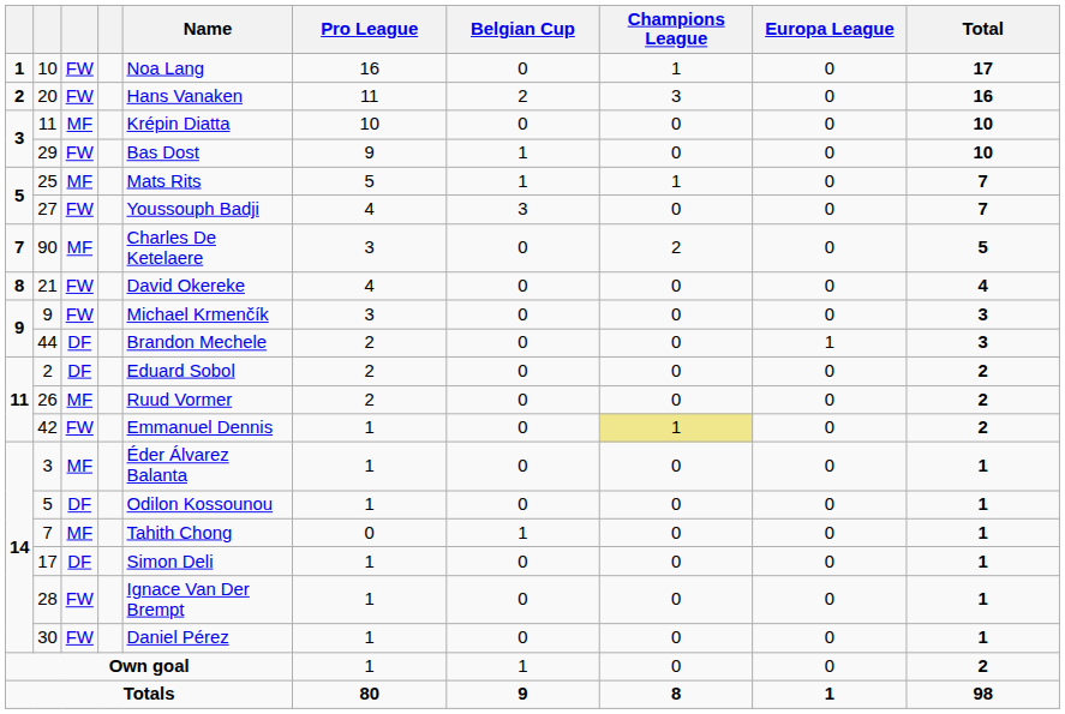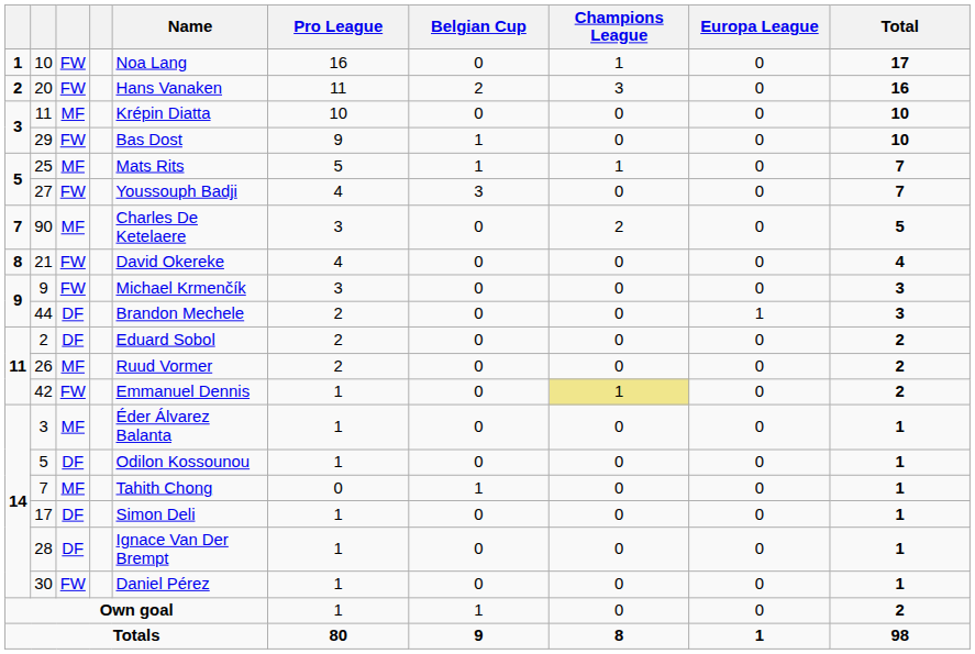28 | column 3: FW -> DF
